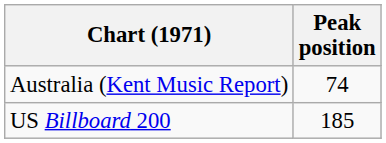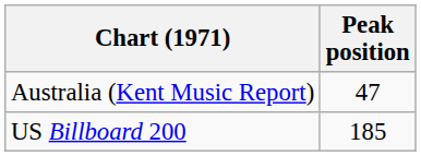Australia (Kent Music Report) | Peak position: 74 -> 47
